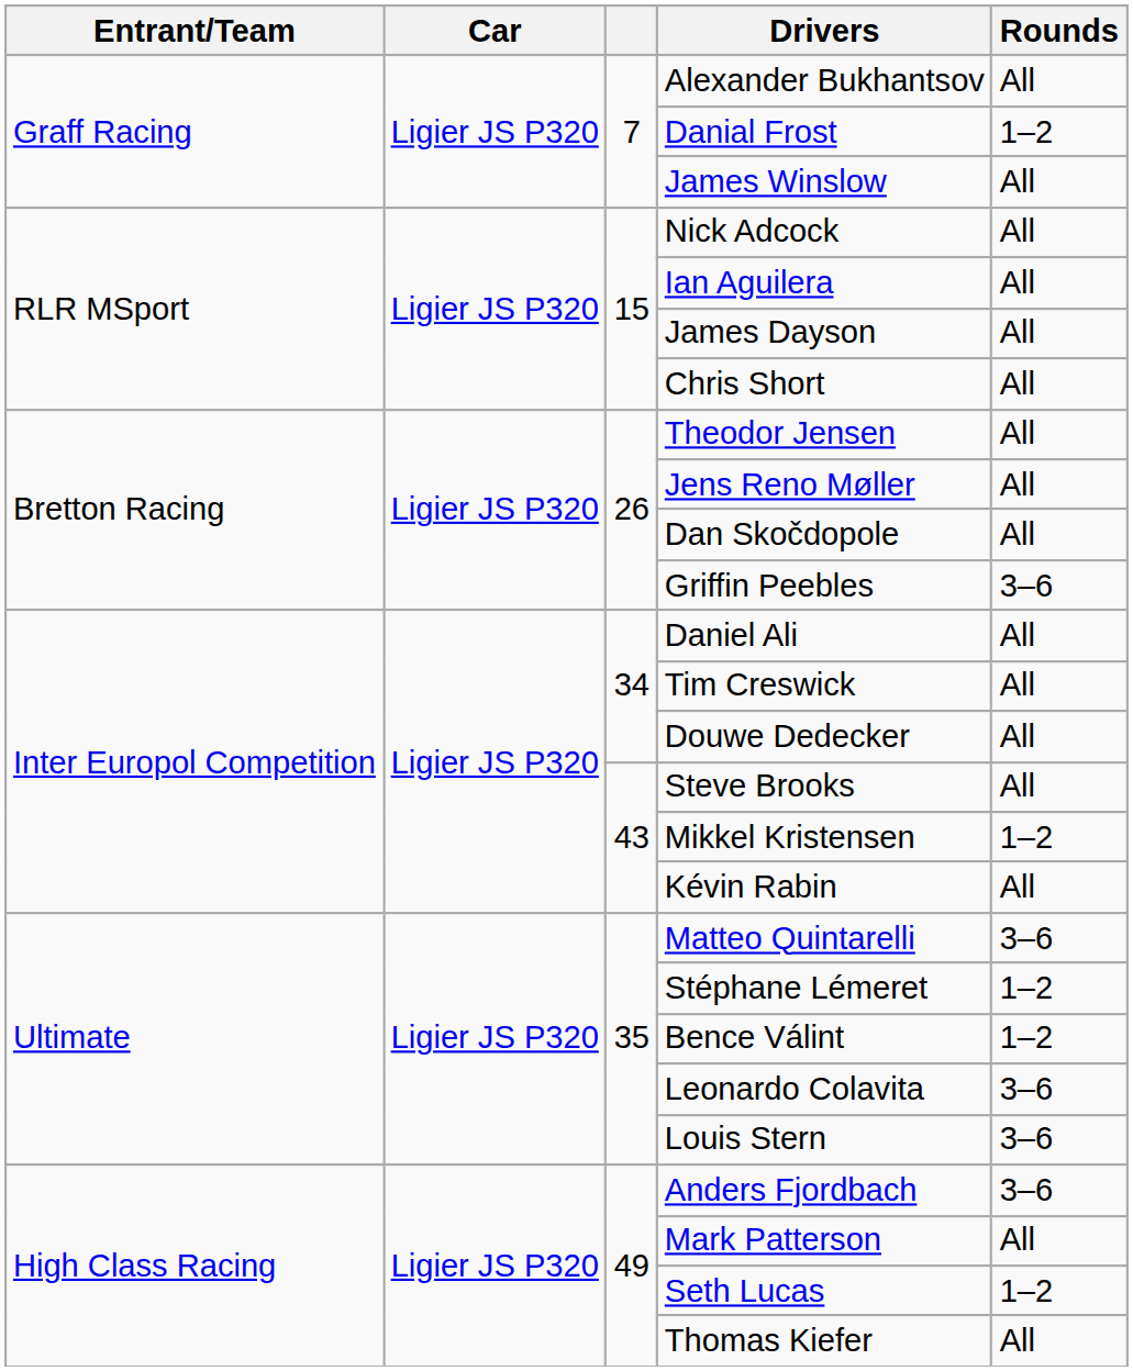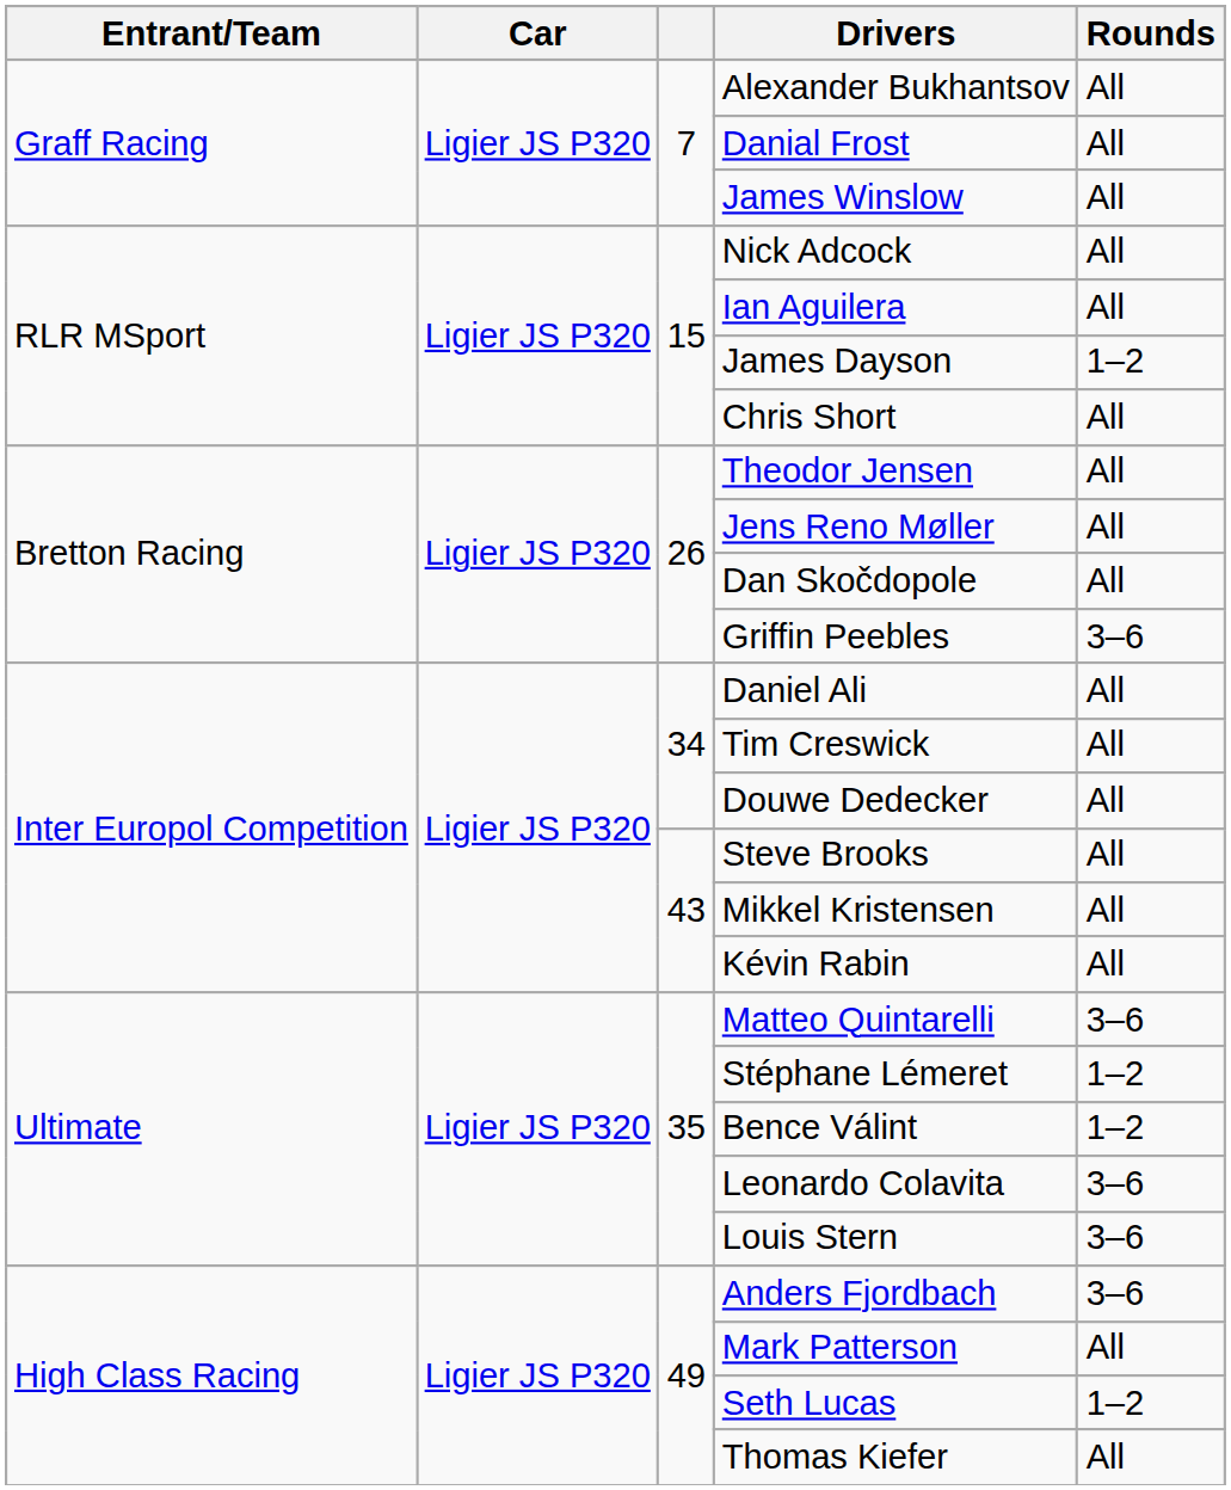Danial Frost | Rounds: 1–2 -> All
James Dayson | Rounds: All -> 1–2
Mikkel Kristensen | Rounds: 1–2 -> All
